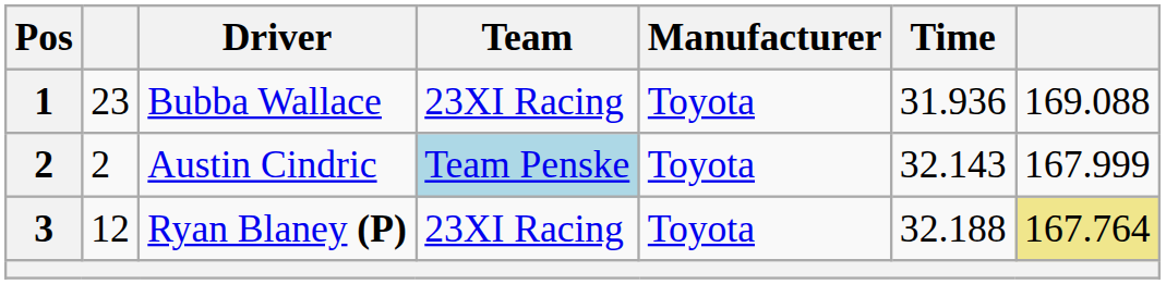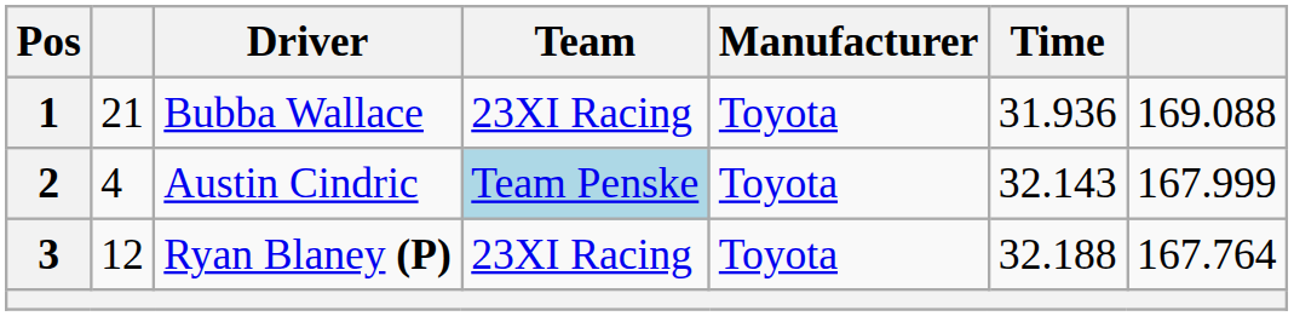Bubba Wallace | column 2: 23 -> 21
Austin Cindric | column 2: 2 -> 4
Ryan Blaney (P) | column 7: khaki background -> no background
